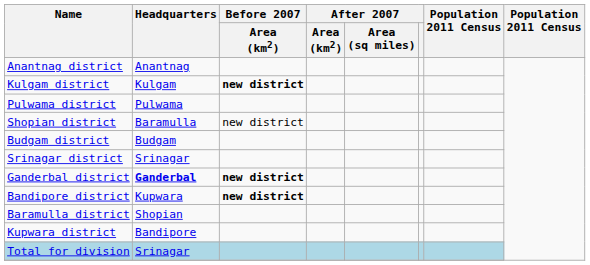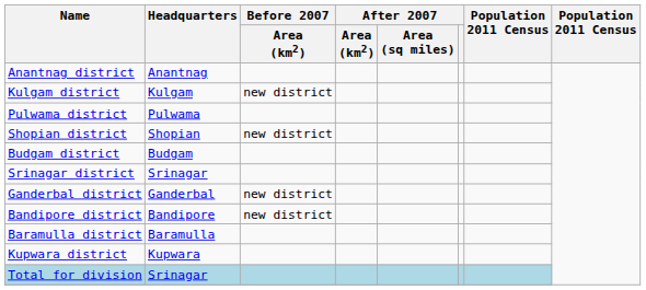Kulgam district | Before 2007 / Area (km2): bold -> normal
Shopian district | Headquarters: Baramulla -> Shopian
Ganderbal district | Headquarters: bold -> normal
Ganderbal district | Before 2007 / Area (km2): bold -> normal
Bandipore district | Headquarters: Kupwara -> Bandipore
Bandipore district | Before 2007 / Area (km2): bold -> normal
Baramulla district | Headquarters: Shopian -> Baramulla
Kupwara district | Headquarters: Bandipore -> Kupwara
